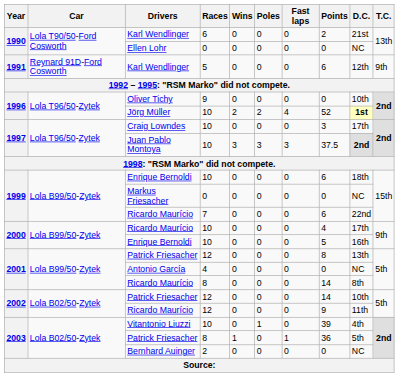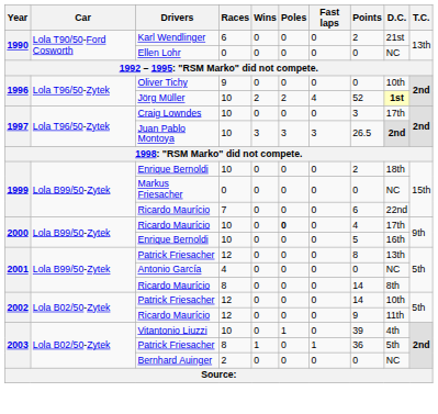- row: 1991 | Reynard 91D-Ford Cosworth | Karl Wendlinger | 5 | 0 | 0 | 0 | 6 | 12th | 9th
Juan Pablo Montoya | Points: 37.5 -> 26.5
1999 / Enrique Bernoldi | Points: 6 -> 2
2000 / Ricardo Maurício | Poles: normal -> bold
